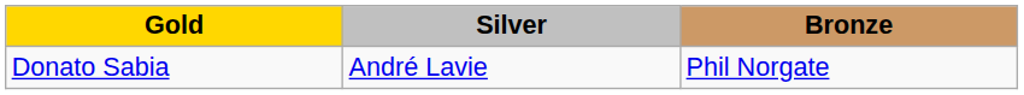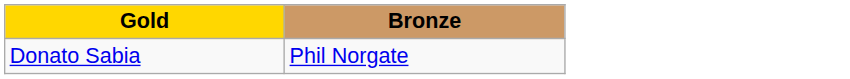- column: Silver | André Lavie
